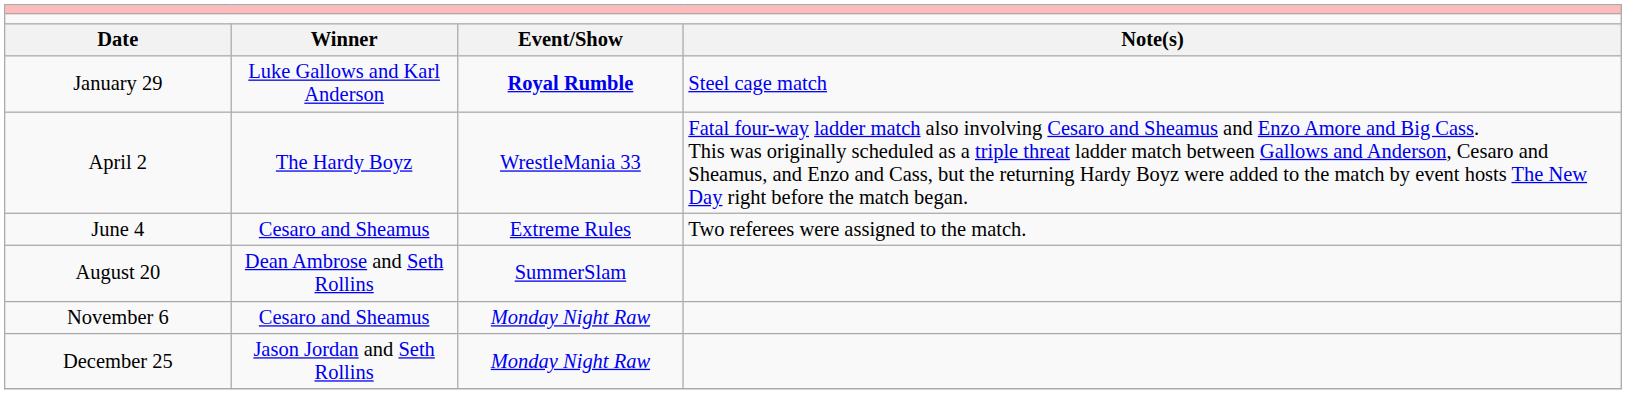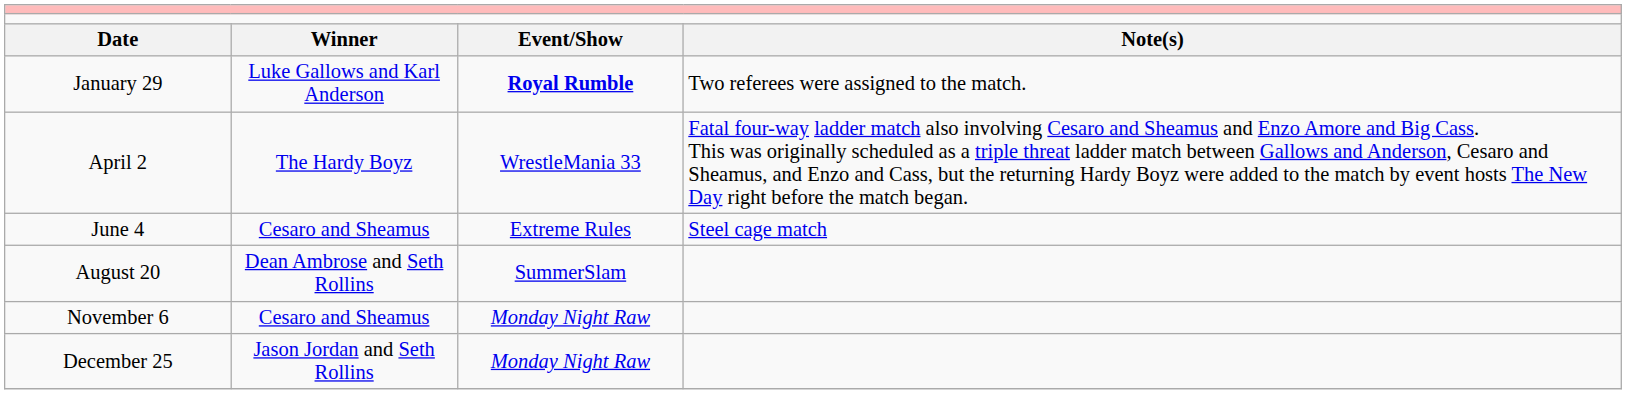January 29 | column 4: Steel cage match -> Two referees were assigned to the match.
June 4 | column 4: Two referees were assigned to the match. -> Steel cage match
